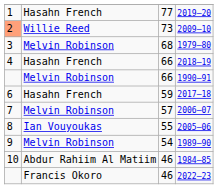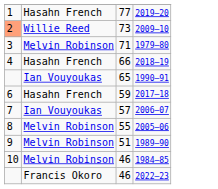1979–80 | column 3: 68 -> 71
1990–91 | column 2: Melvin Robinson -> Ian Vouyoukas
1990–91 | column 3: 66 -> 65
2006–07 | column 2: Melvin Robinson -> Ian Vouyoukas
2005–06 | column 2: Ian Vouyoukas -> Melvin Robinson
1989–90 | column 3: 54 -> 51
1984–85 | column 2: Abdur Rahiim Al Matiim -> Melvin Robinson
